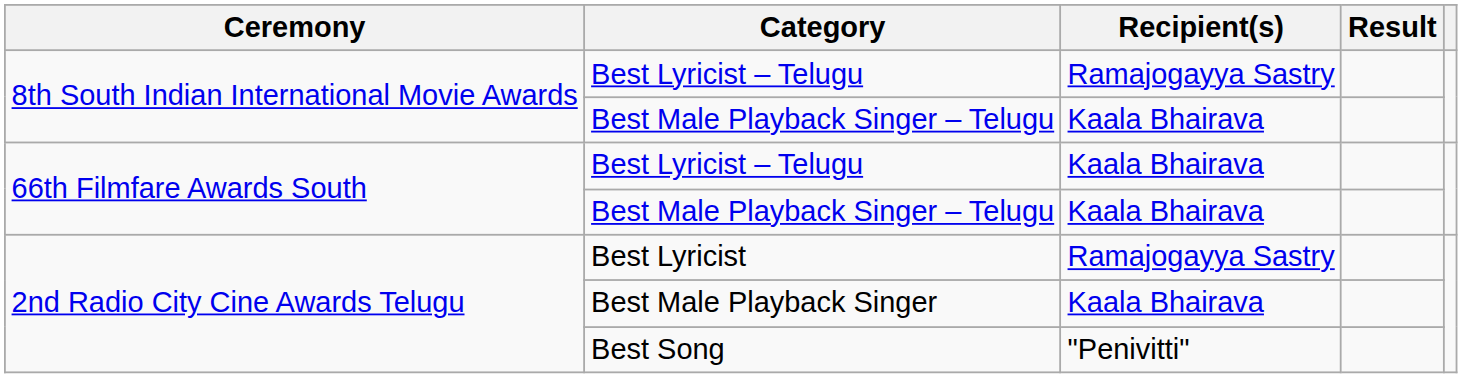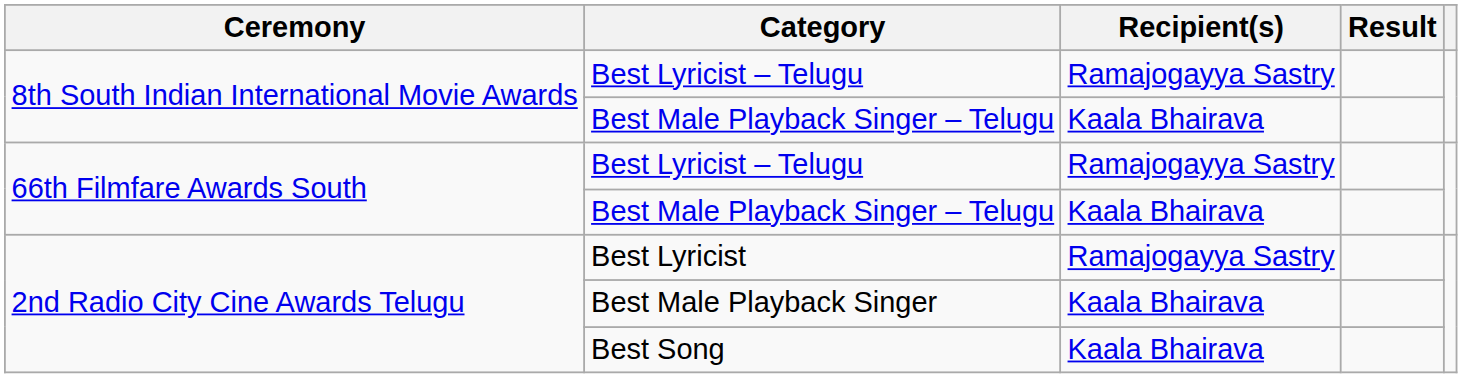66th Filmfare Awards South / Best Lyricist – Telugu | Recipient(s): Kaala Bhairava -> Ramajogayya Sastry
Best Song | Recipient(s): "Penivitti" -> Kaala Bhairava
